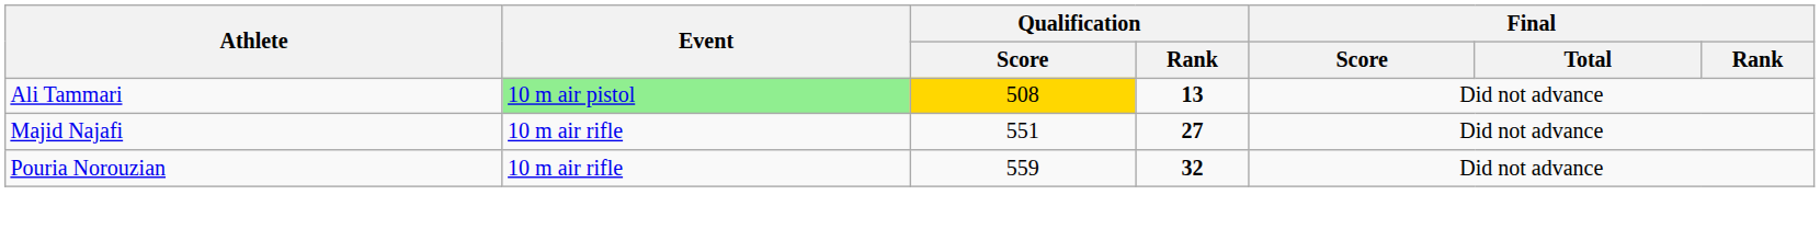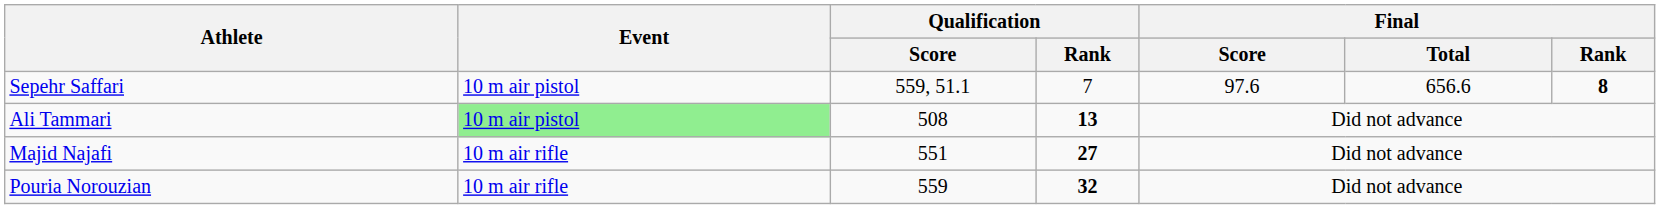+ row: Sepehr Saffari | 10 m air pistol | 559, 51.1 | 7 | 97.6 | 656.6 | 8
Ali Tammari | Qualification / Score: gold background -> no background
